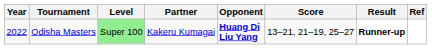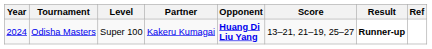Odisha Masters | Year: 2022 -> 2024
Odisha Masters | Level: lightgreen background -> no background
